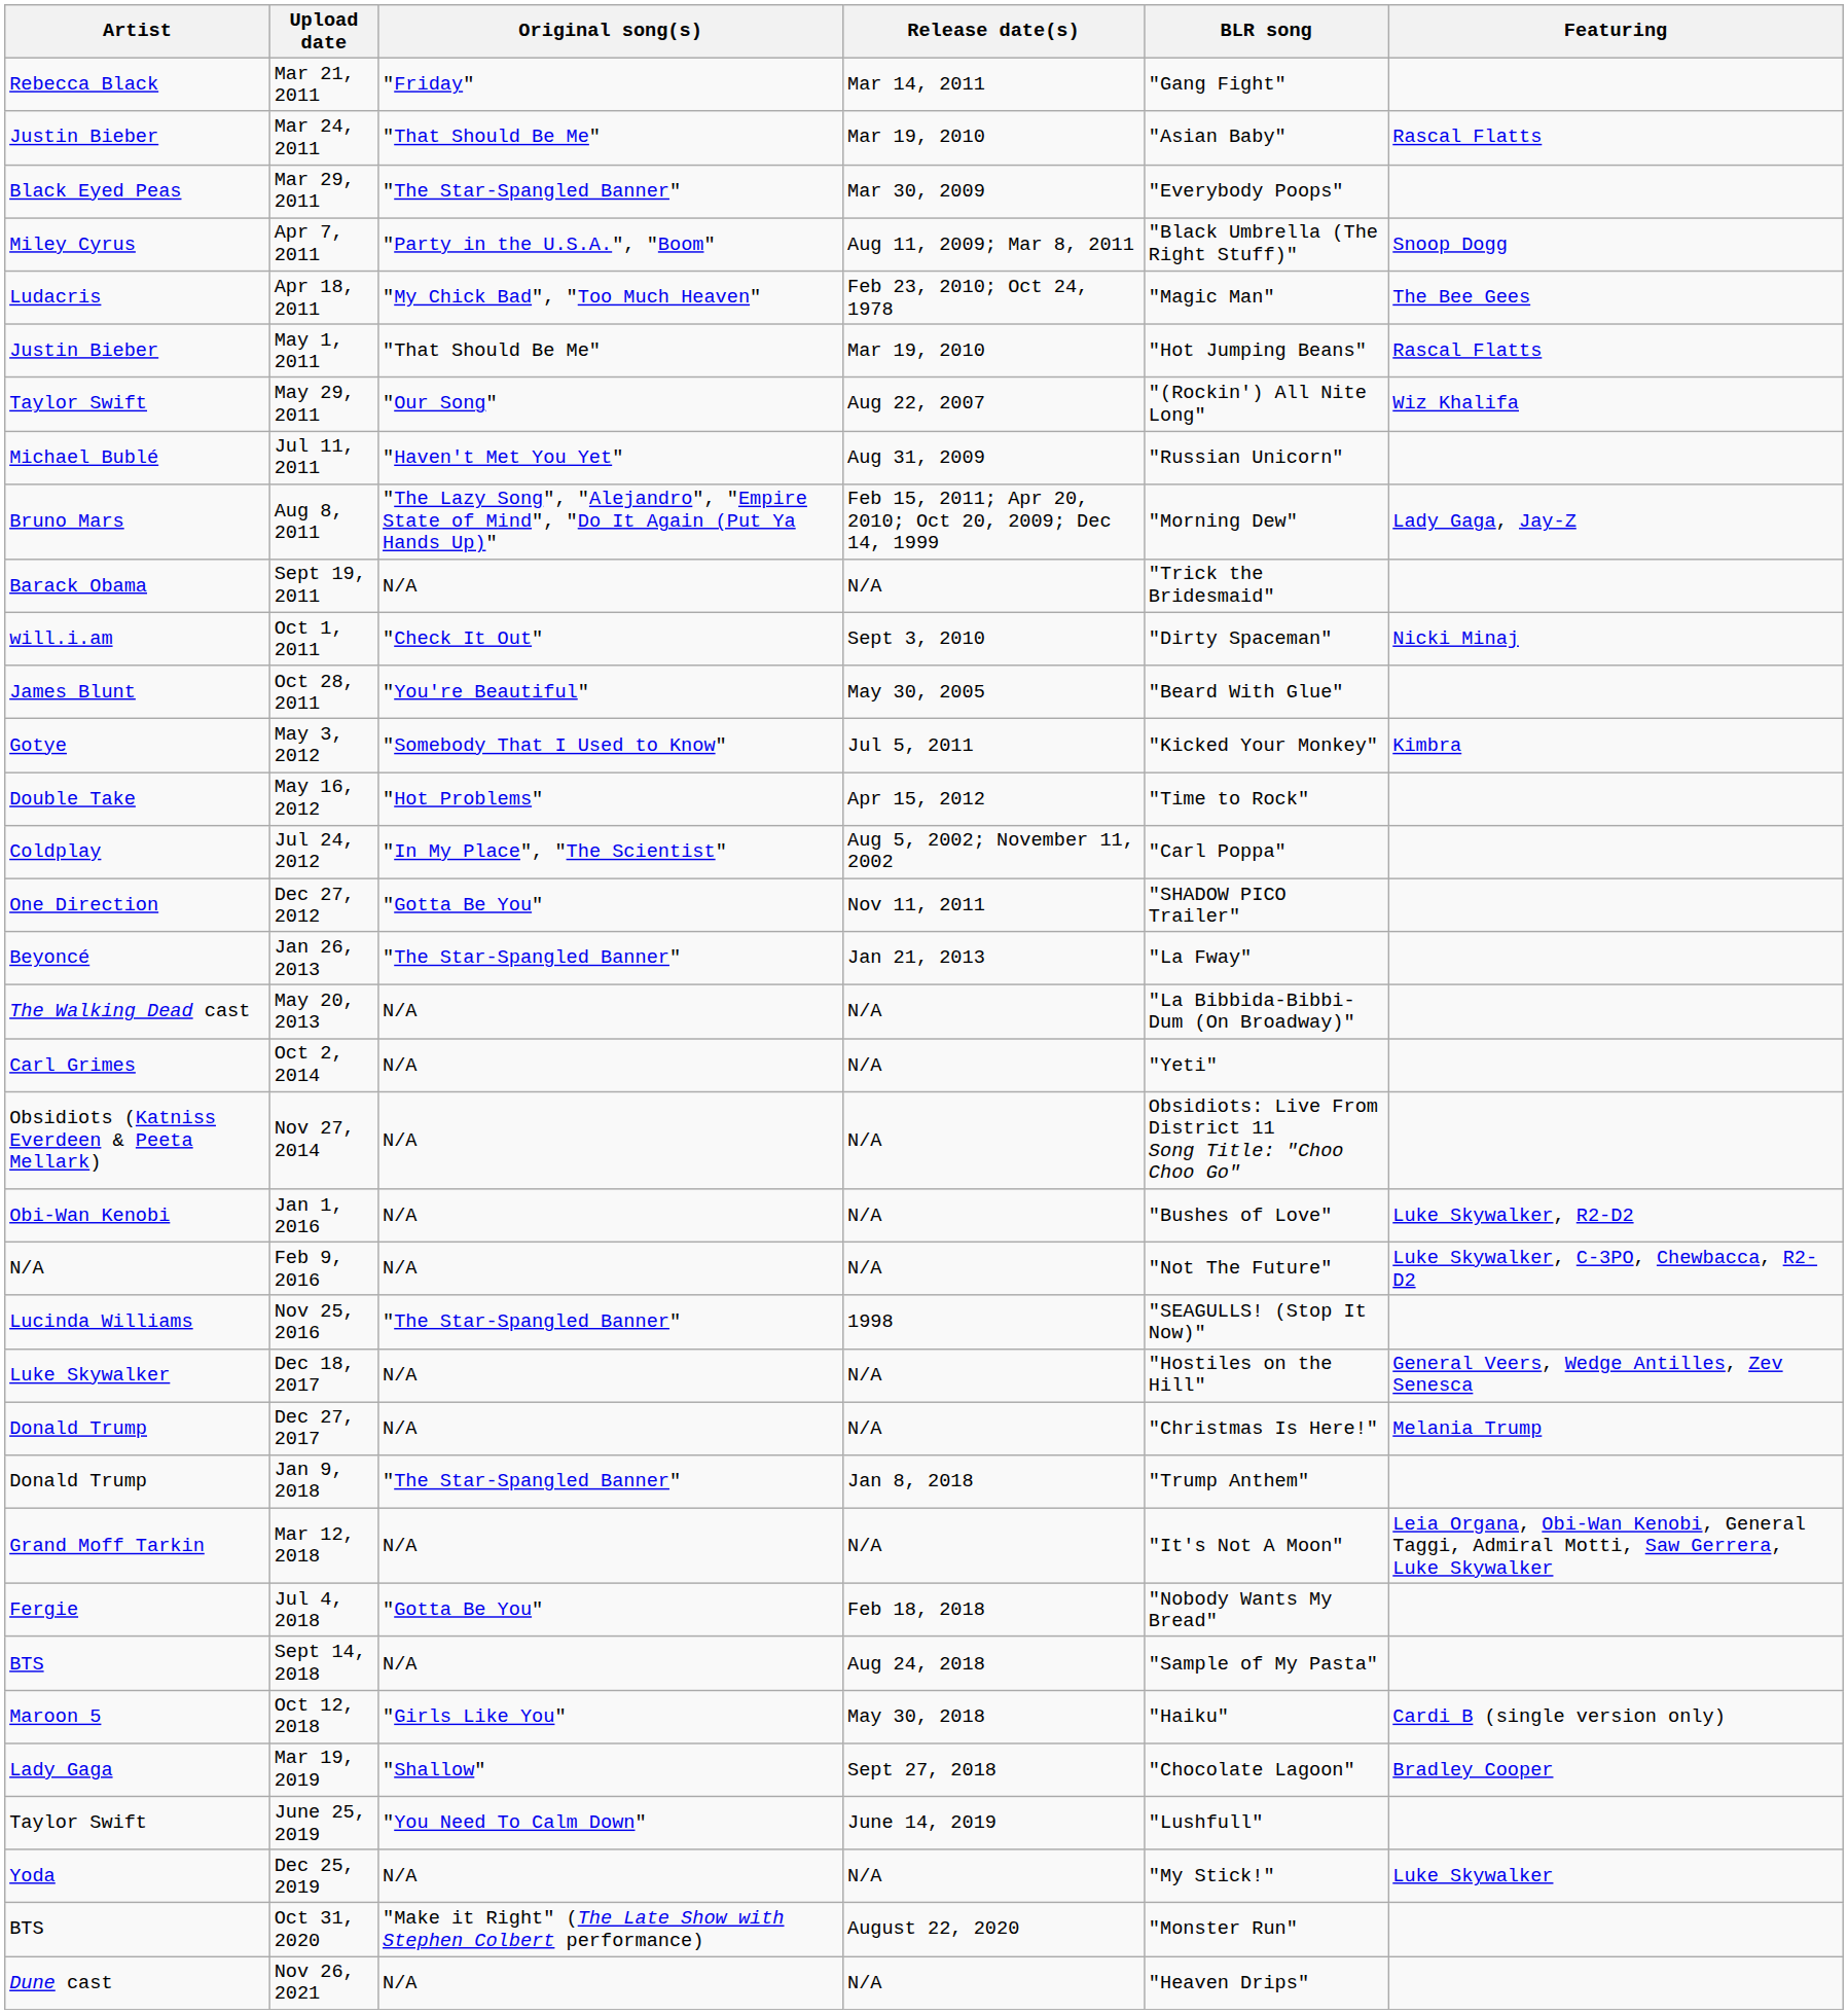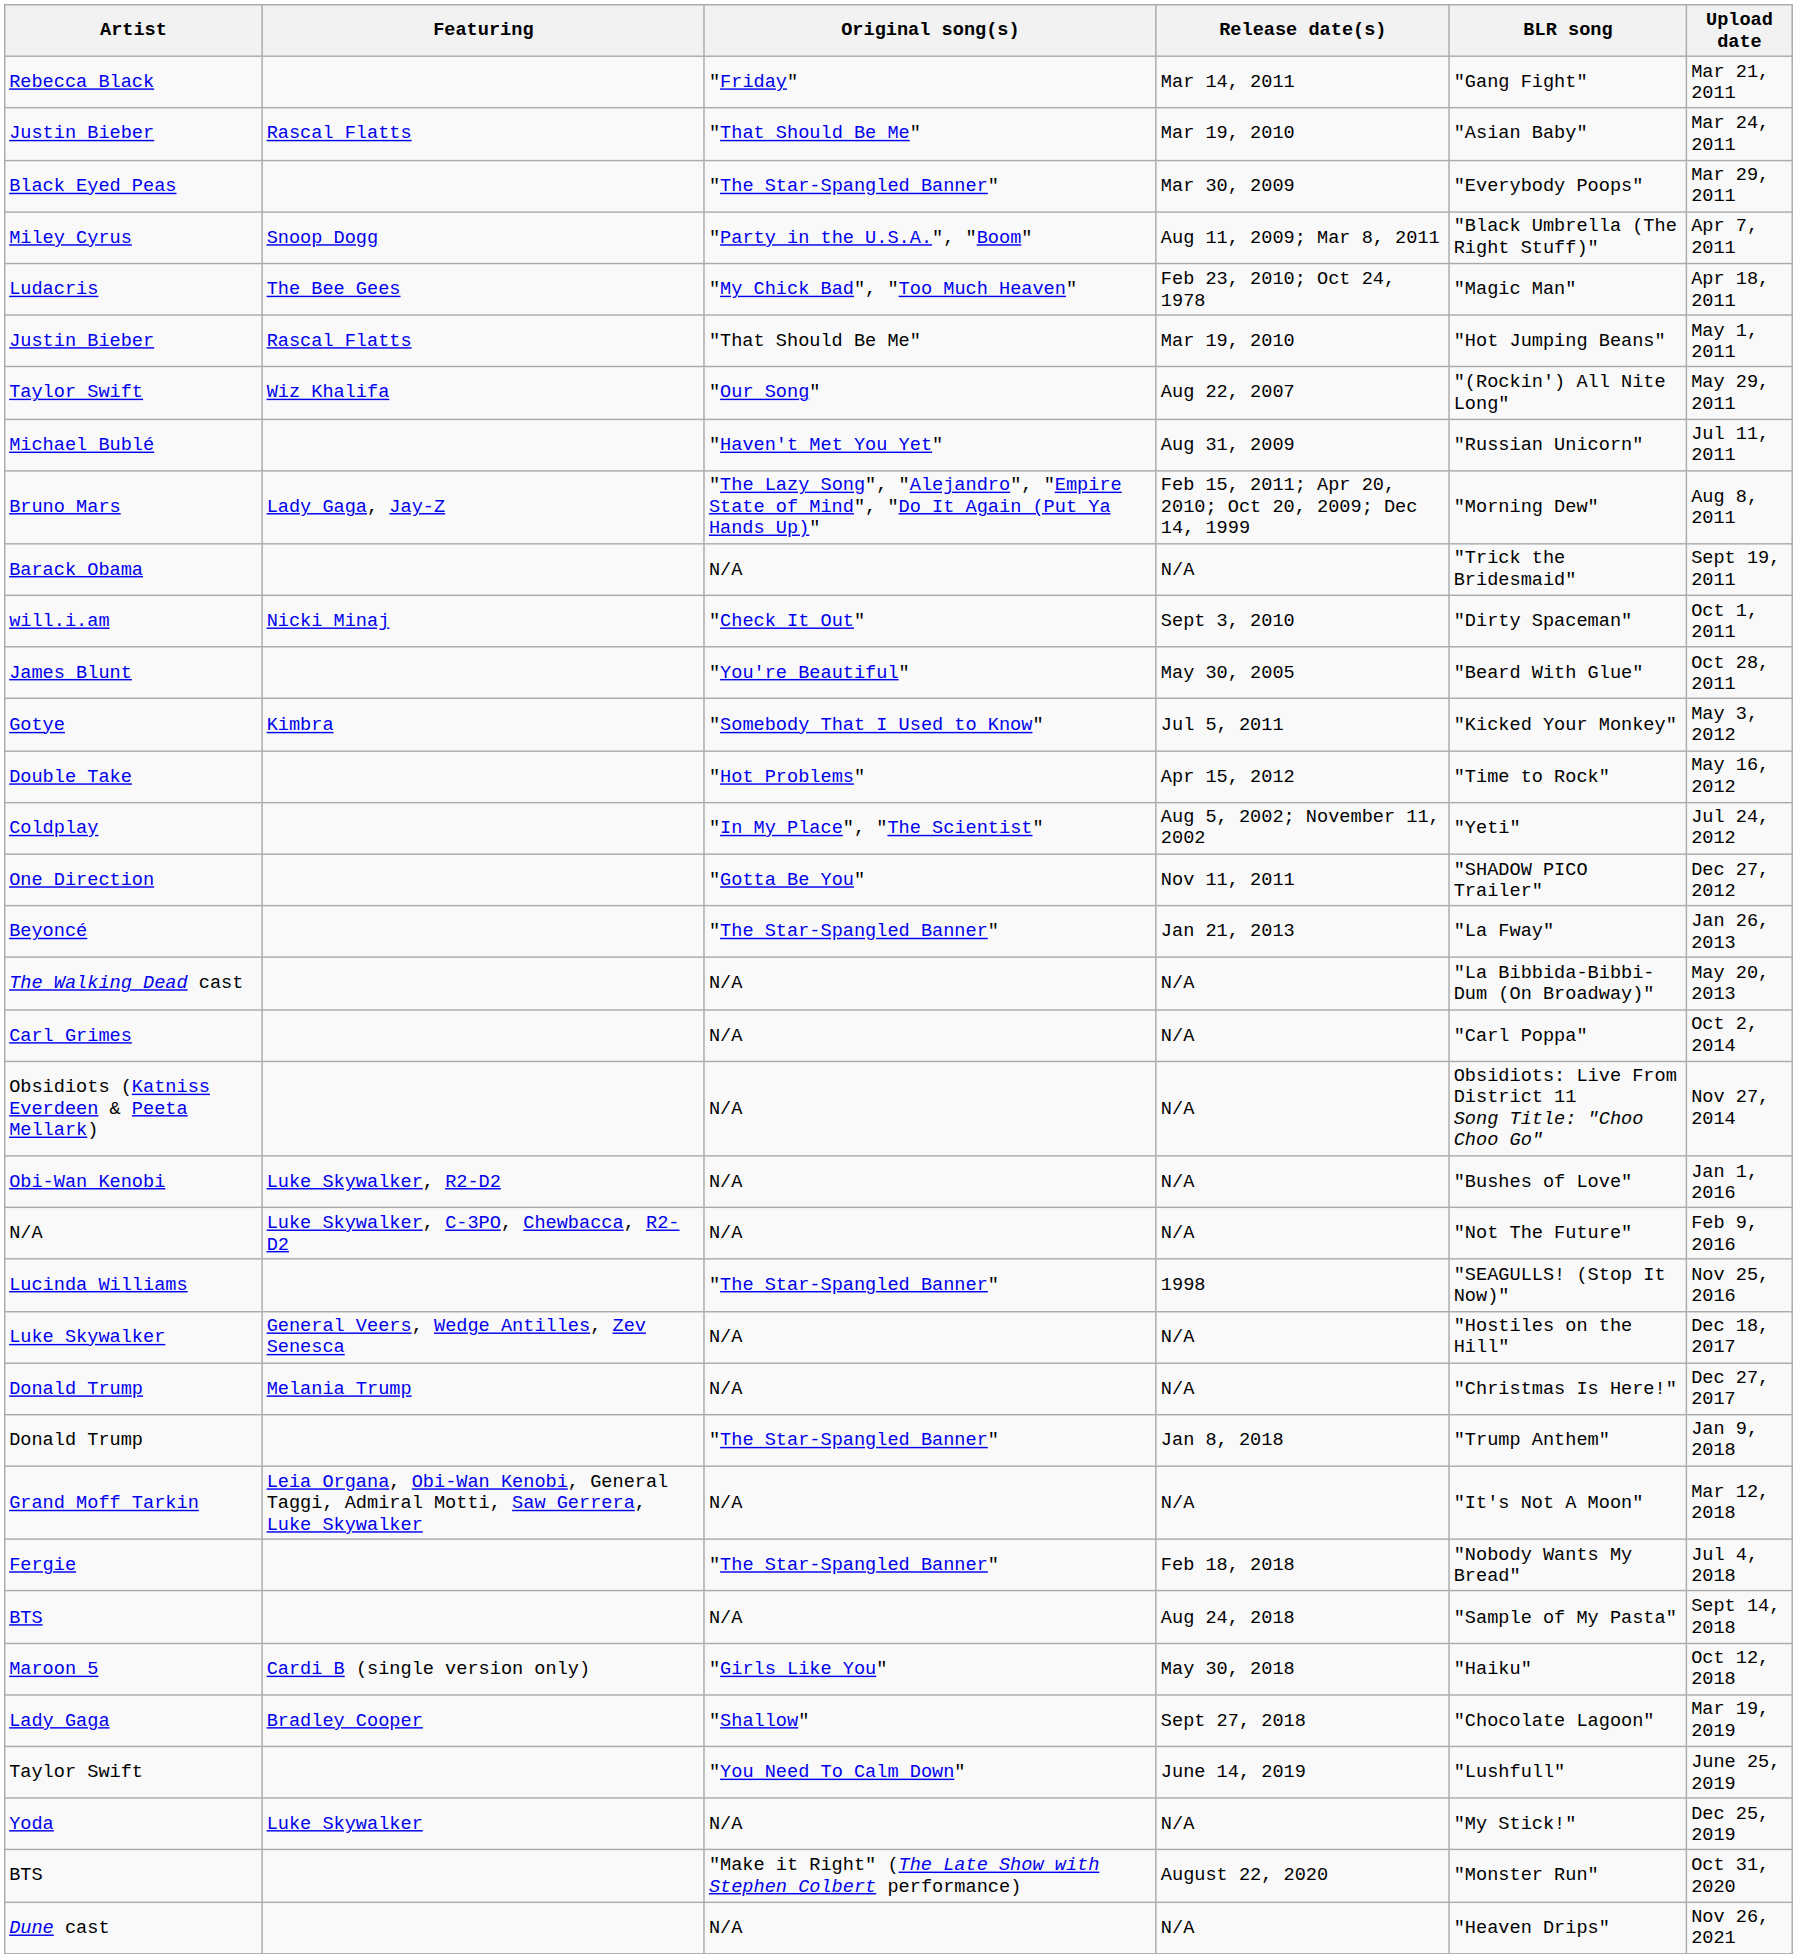columns swapped: Featuring <-> Upload date
Coldplay | BLR song: "Carl Poppa" -> "Yeti"
Carl Grimes | BLR song: "Yeti" -> "Carl Poppa"
Fergie | Original song(s): "Gotta Be You" -> "The Star-Spangled Banner"
